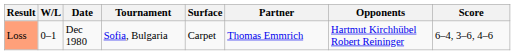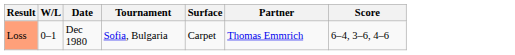- column: Opponents | Hartmut Kirchhübel Robert Reininger
